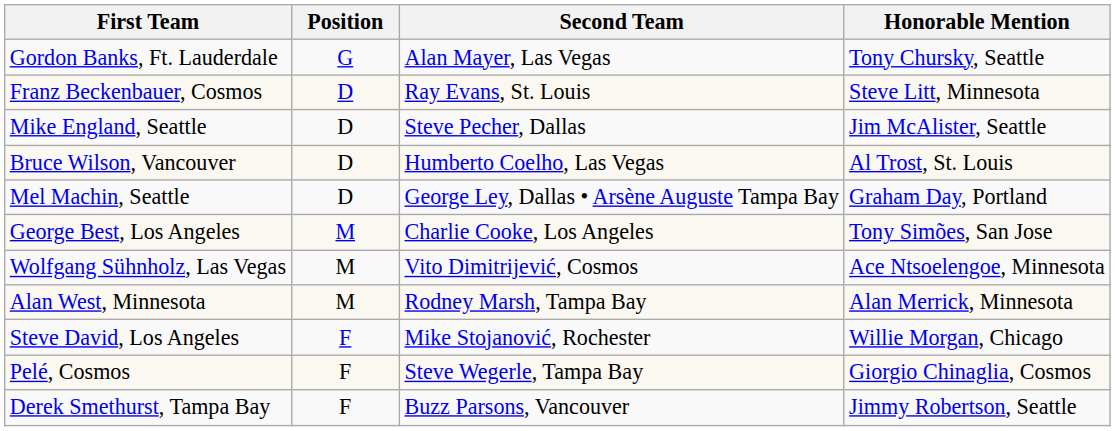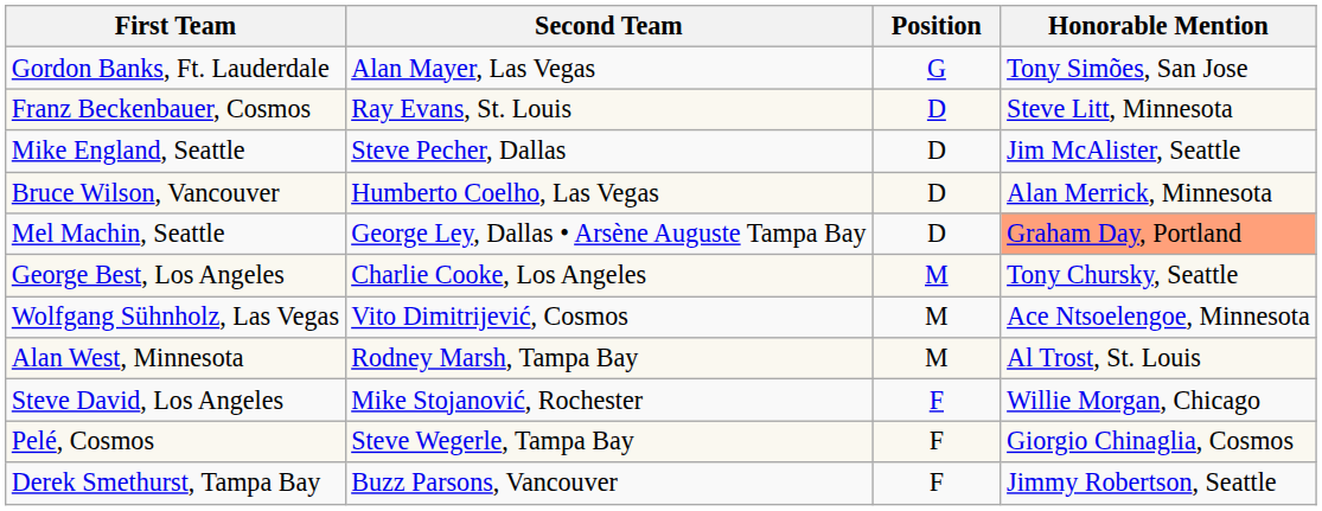columns swapped: Position <-> Second Team
Gordon Banks, Ft. Lauderdale | Honorable Mention: Tony Chursky, Seattle -> Tony Simões, San Jose
Bruce Wilson, Vancouver | Honorable Mention: Al Trost, St. Louis -> Alan Merrick, Minnesota
Mel Machin, Seattle | Honorable Mention: no background -> lightsalmon background
George Best, Los Angeles | Honorable Mention: Tony Simões, San Jose -> Tony Chursky, Seattle
Alan West, Minnesota | Honorable Mention: Alan Merrick, Minnesota -> Al Trost, St. Louis
